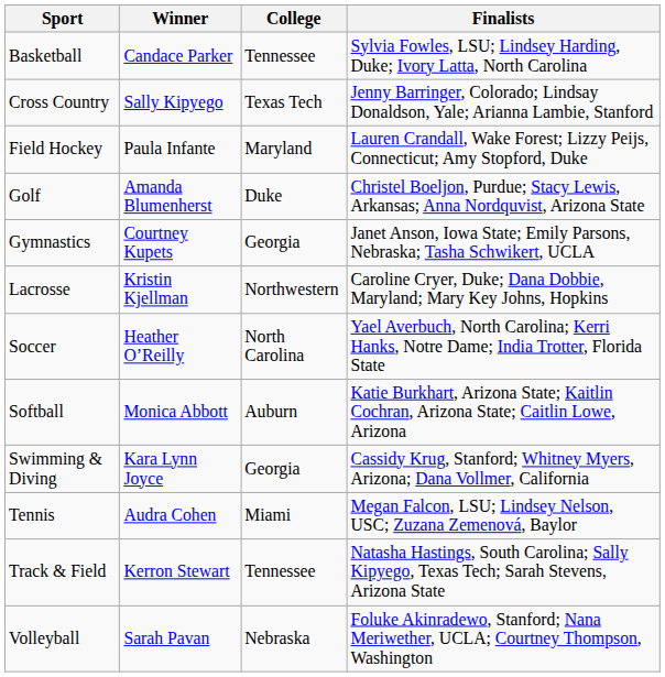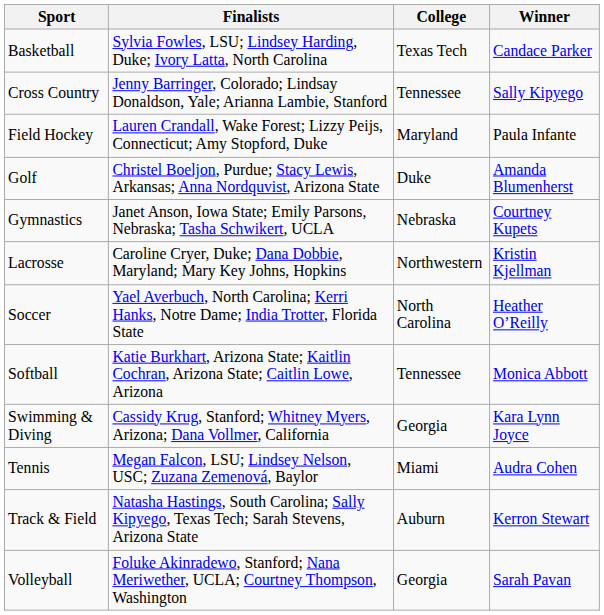columns swapped: Winner <-> Finalists
Basketball | College: Tennessee -> Texas Tech
Cross Country | College: Texas Tech -> Tennessee
Gymnastics | College: Georgia -> Nebraska
Softball | College: Auburn -> Tennessee
Track & Field | College: Tennessee -> Auburn
Volleyball | College: Nebraska -> Georgia
